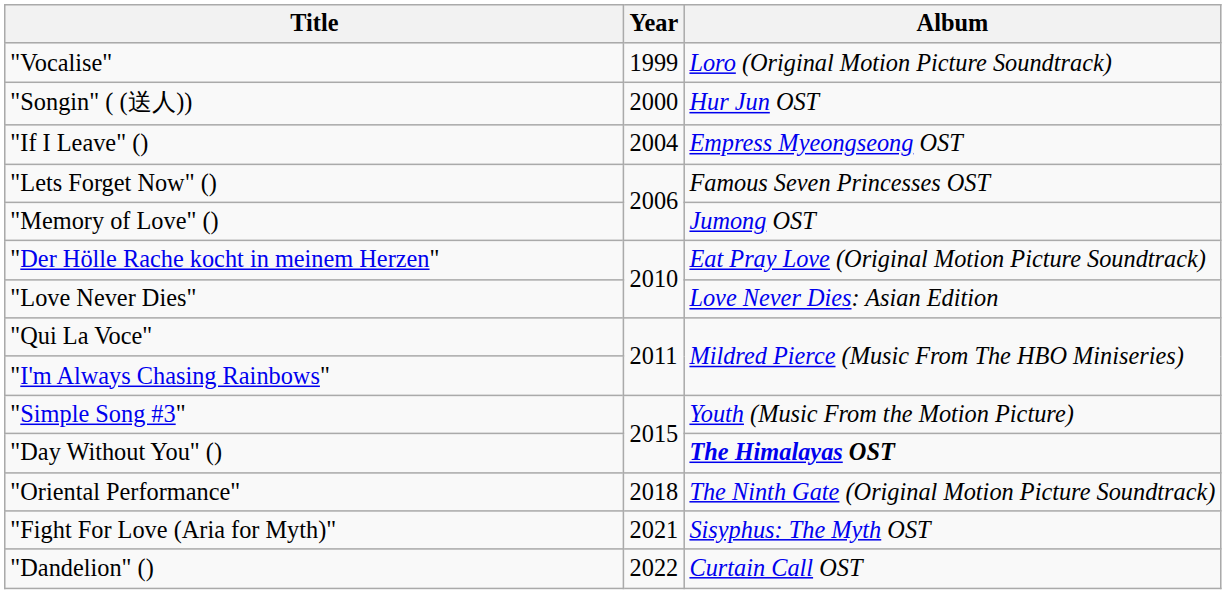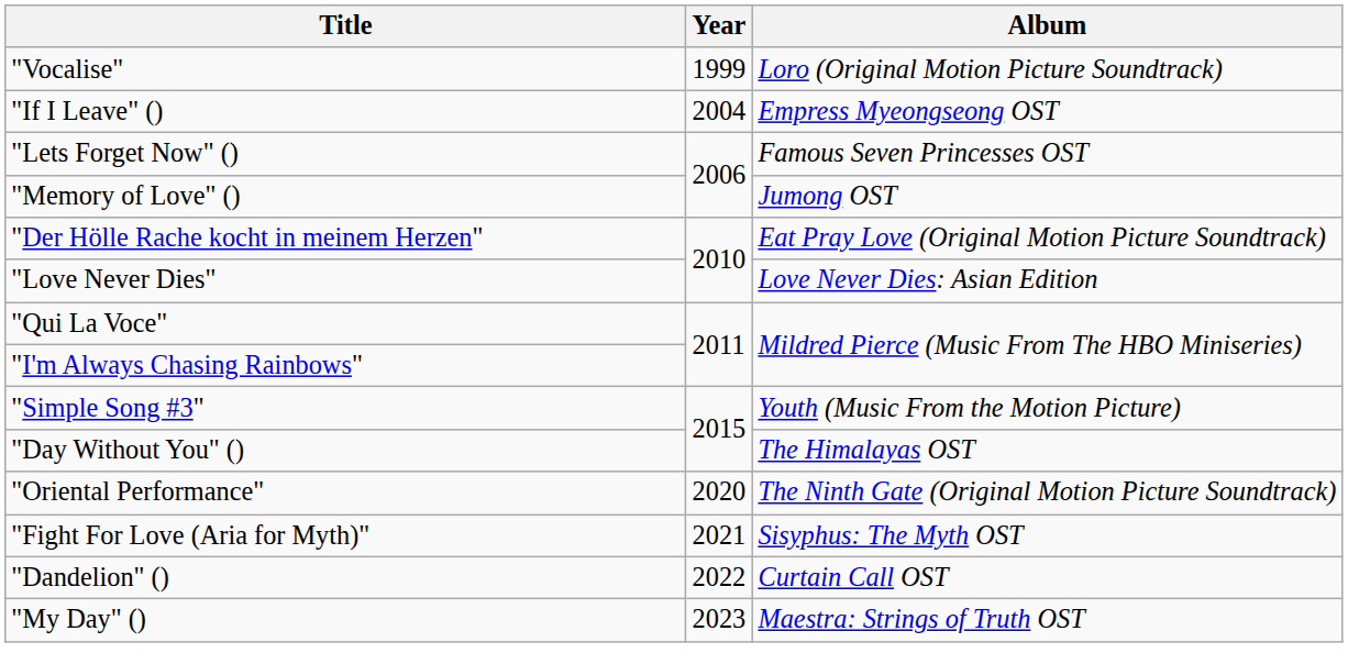- row: "Songin" ( (送人)) | 2000 | Hur Jun OST
"Day Without You" () | Album: bold -> normal
"Oriental Performance" | Year: 2018 -> 2020
+ row: "My Day" () | 2023 | Maestra: Strings of Truth OST
